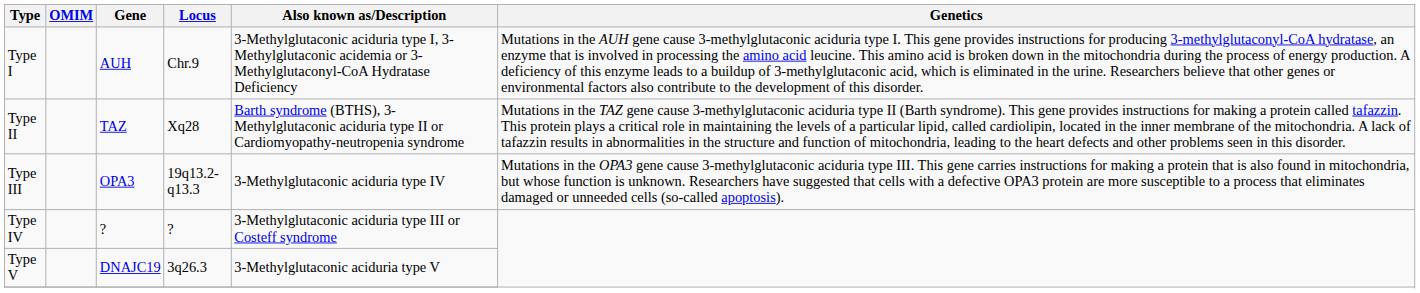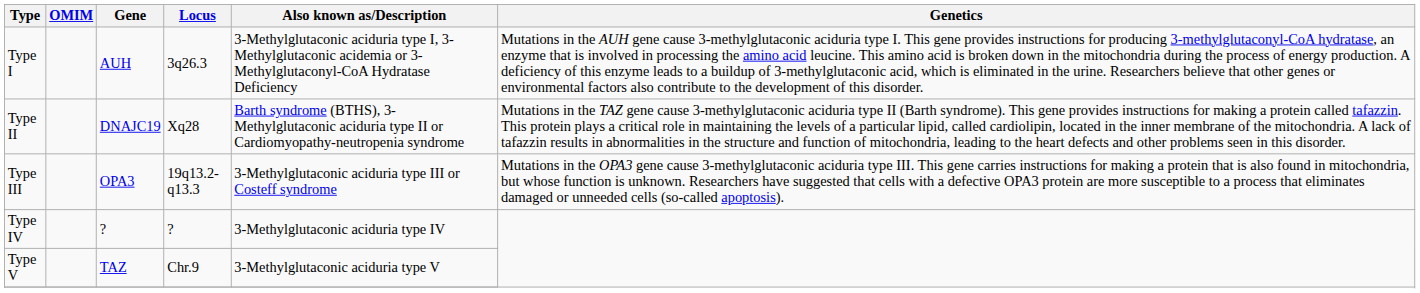Type I | Locus: Chr.9 -> 3q26.3
Type II | Gene: TAZ -> DNAJC19
Type III | Also known as/Description: 3-Methylglutaconic aciduria type IV -> 3-Methylglutaconic aciduria type III or Costeff syndrome
Type IV | Also known as/Description: 3-Methylglutaconic aciduria type III or Costeff syndrome -> 3-Methylglutaconic aciduria type IV
Type V | Gene: DNAJC19 -> TAZ
Type V | Locus: 3q26.3 -> Chr.9
